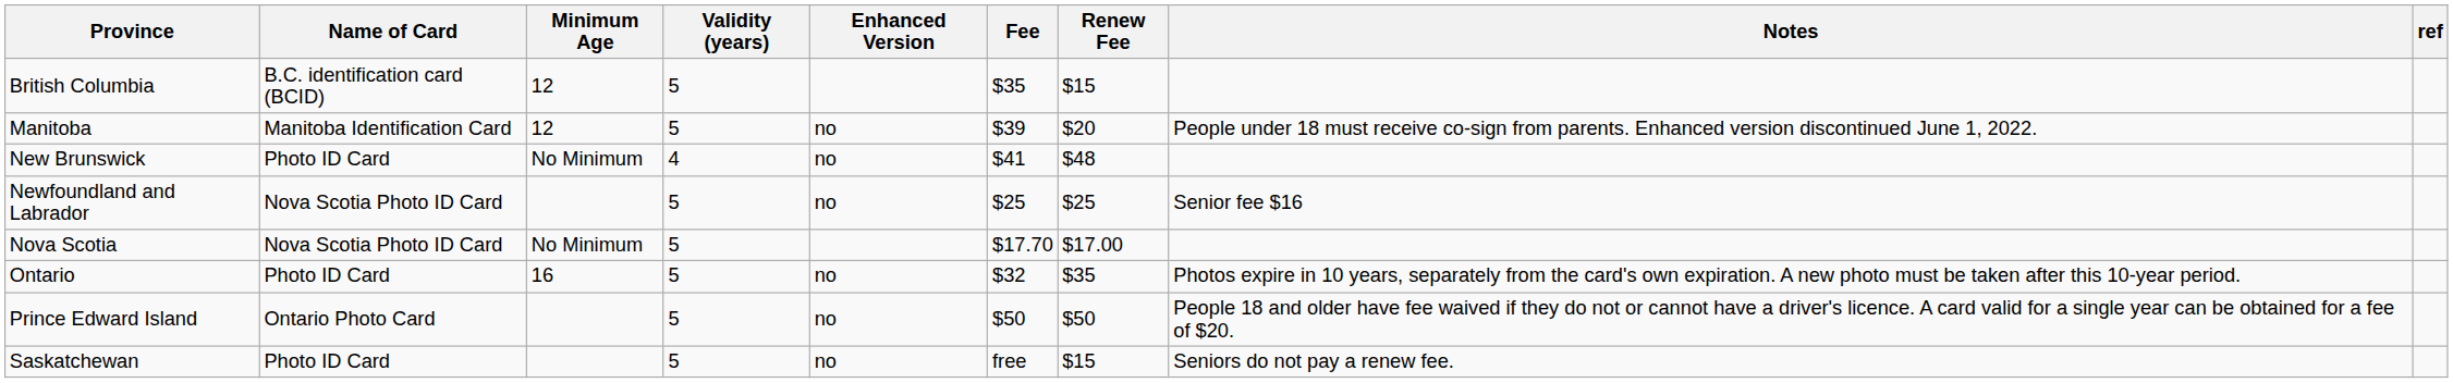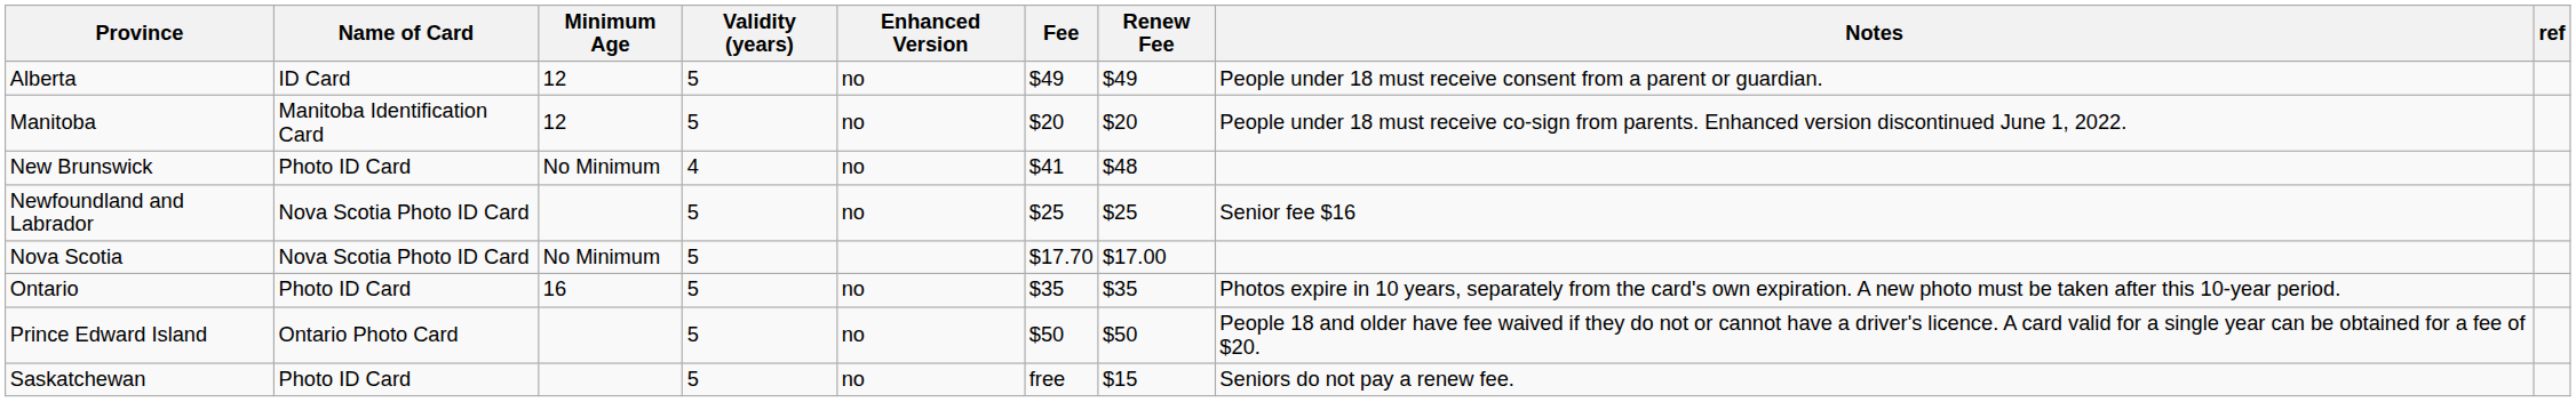+ row: Alberta | ID Card | 12 | 5 | no | $49 | $49 | People under 18 must receive consent from a parent or guardian.
- row: British Columbia | B.C. identification card (BCID) | 12 | 5 | $35 | $15
Manitoba | Fee: $39 -> $20
Ontario | Fee: $32 -> $35
